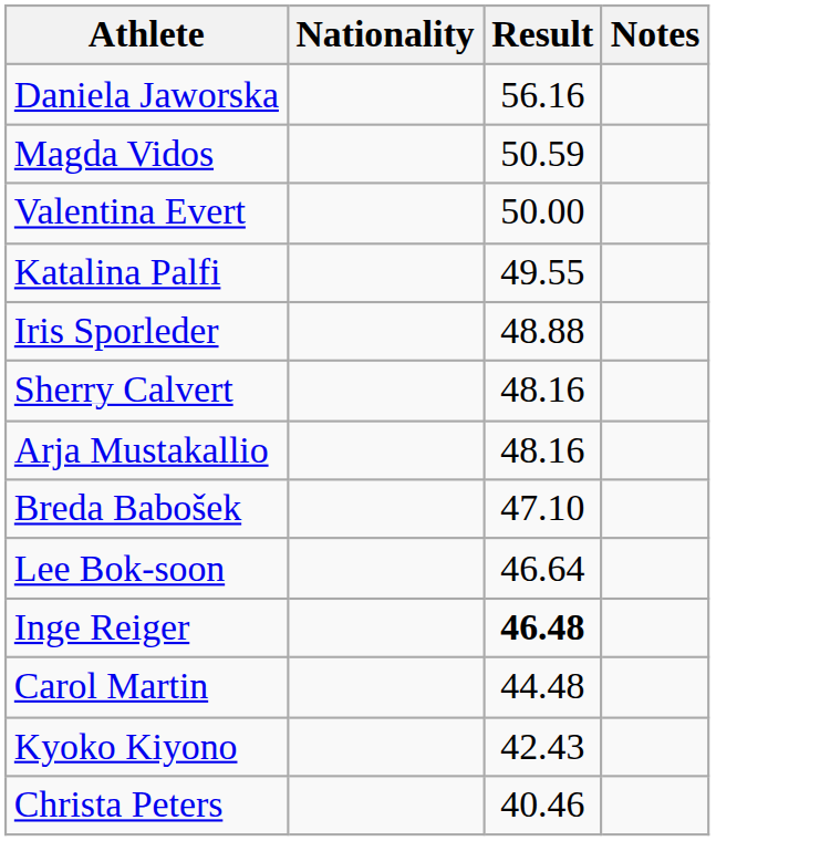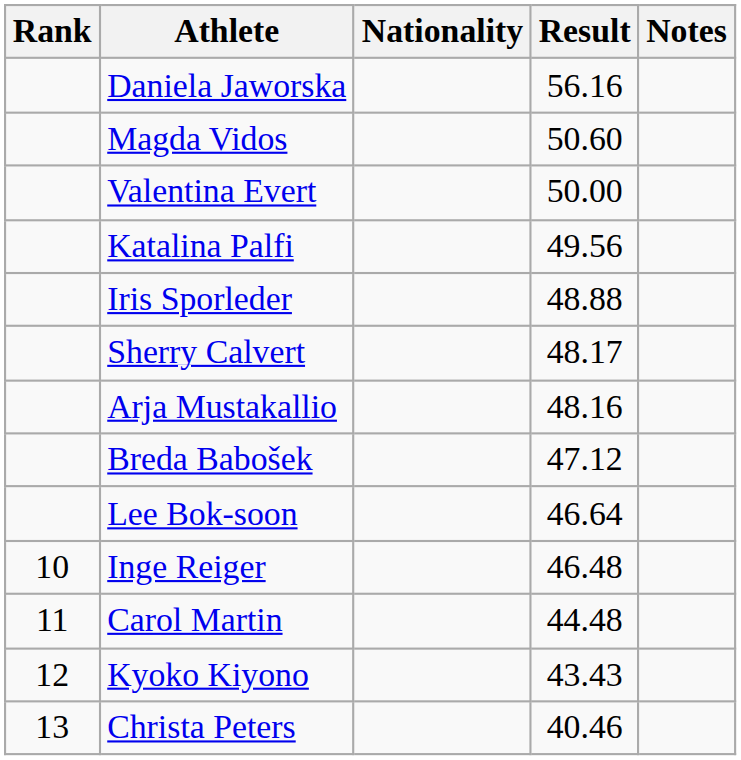+ column: Rank | 10 | 11 | 12 | 13
Magda Vidos | Result: 50.59 -> 50.60
Katalina Palfi | Result: 49.55 -> 49.56
Sherry Calvert | Result: 48.16 -> 48.17
Breda Babošek | Result: 47.10 -> 47.12
Inge Reiger | Result: bold -> normal
Kyoko Kiyono | Result: 42.43 -> 43.43
